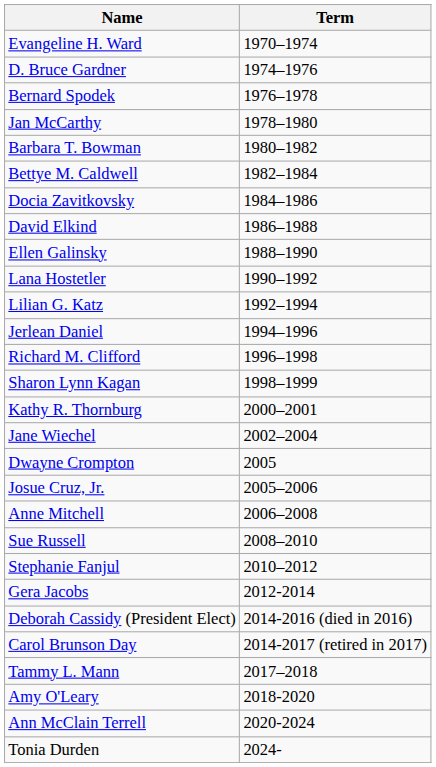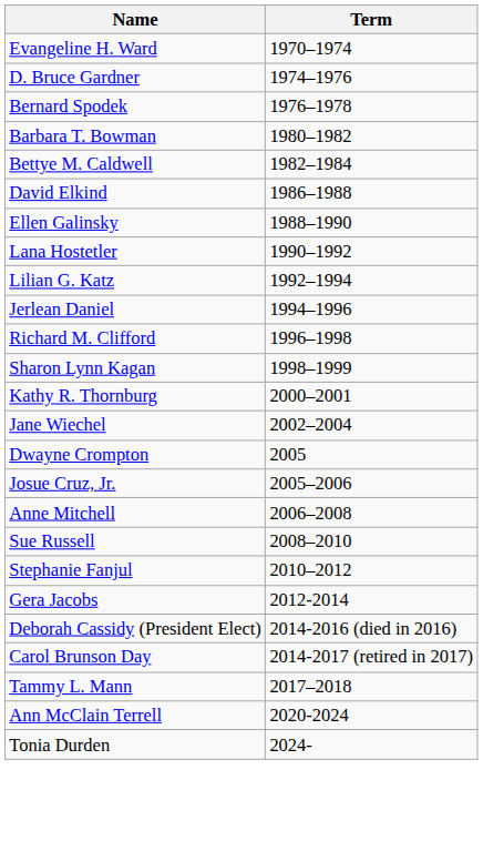- row: Jan McCarthy | 1978–1980
- row: Docia Zavitkovsky | 1984–1986
- row: Amy O'Leary | 2018-2020
